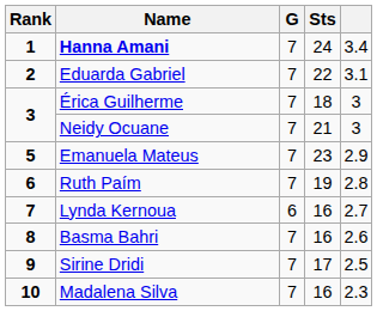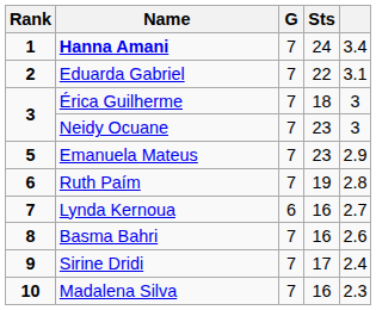Neidy Ocuane | Sts: 21 -> 23
Sirine Dridi | column 5: 2.5 -> 2.4
